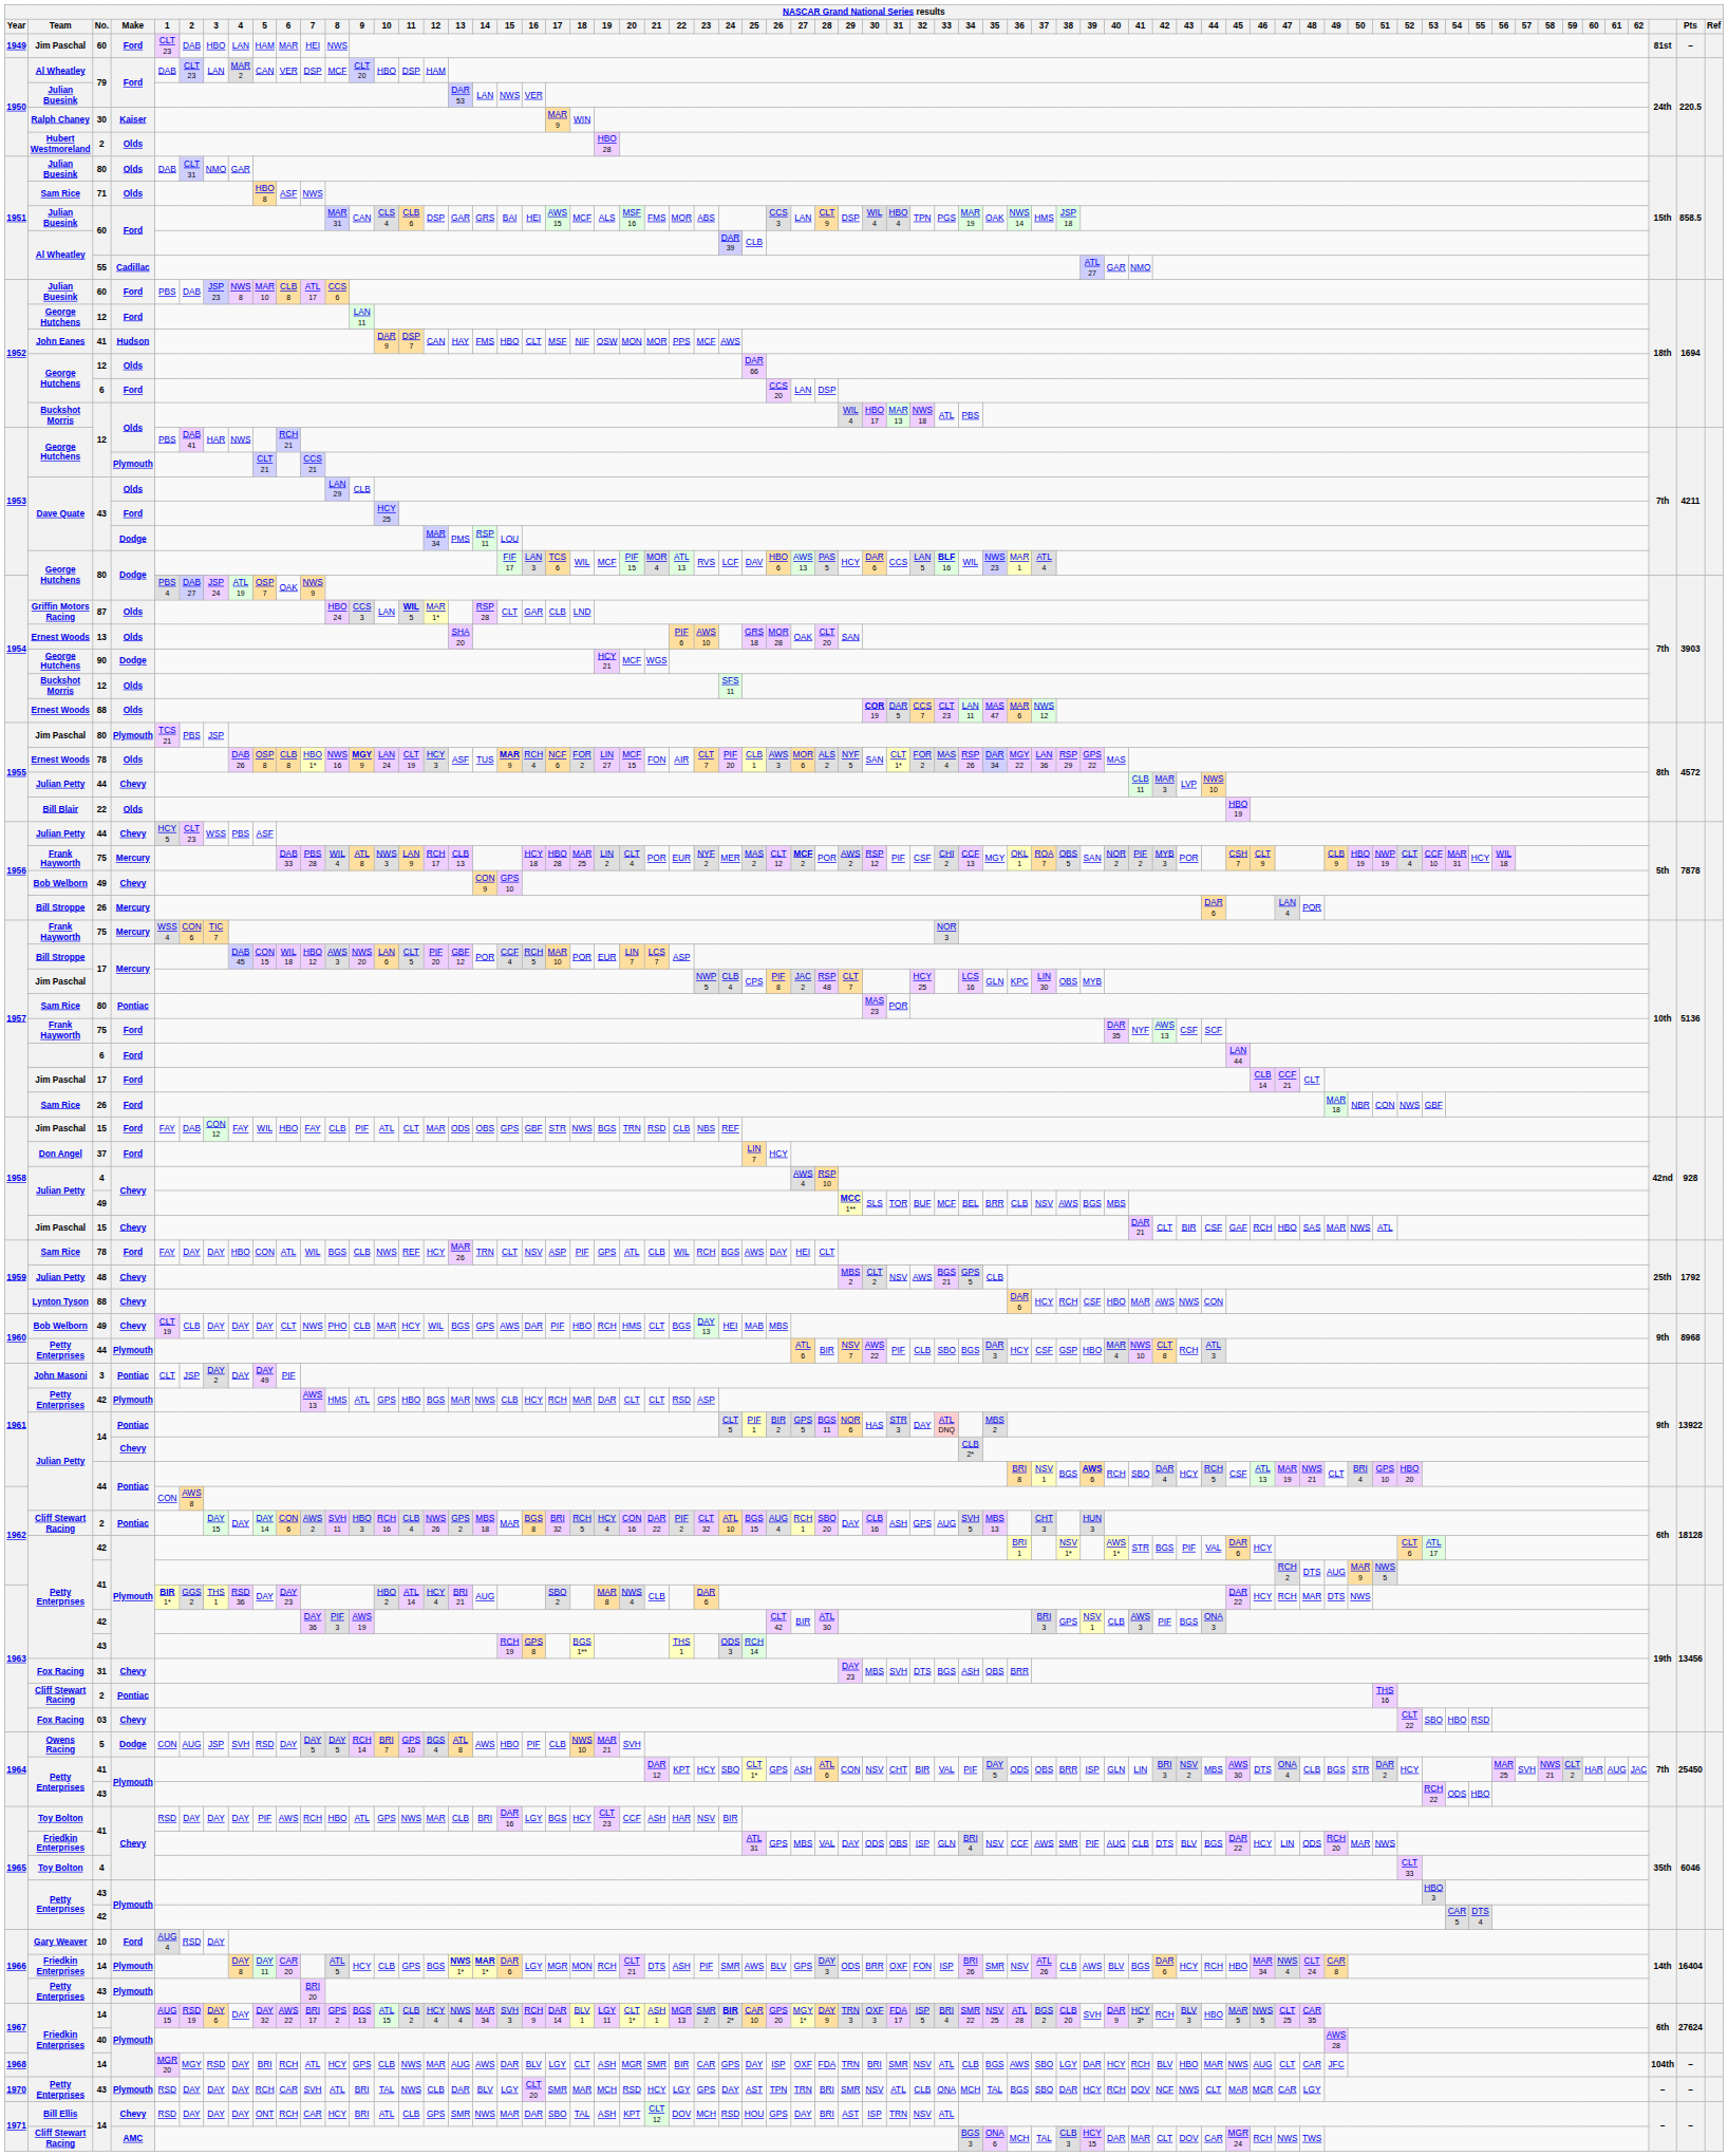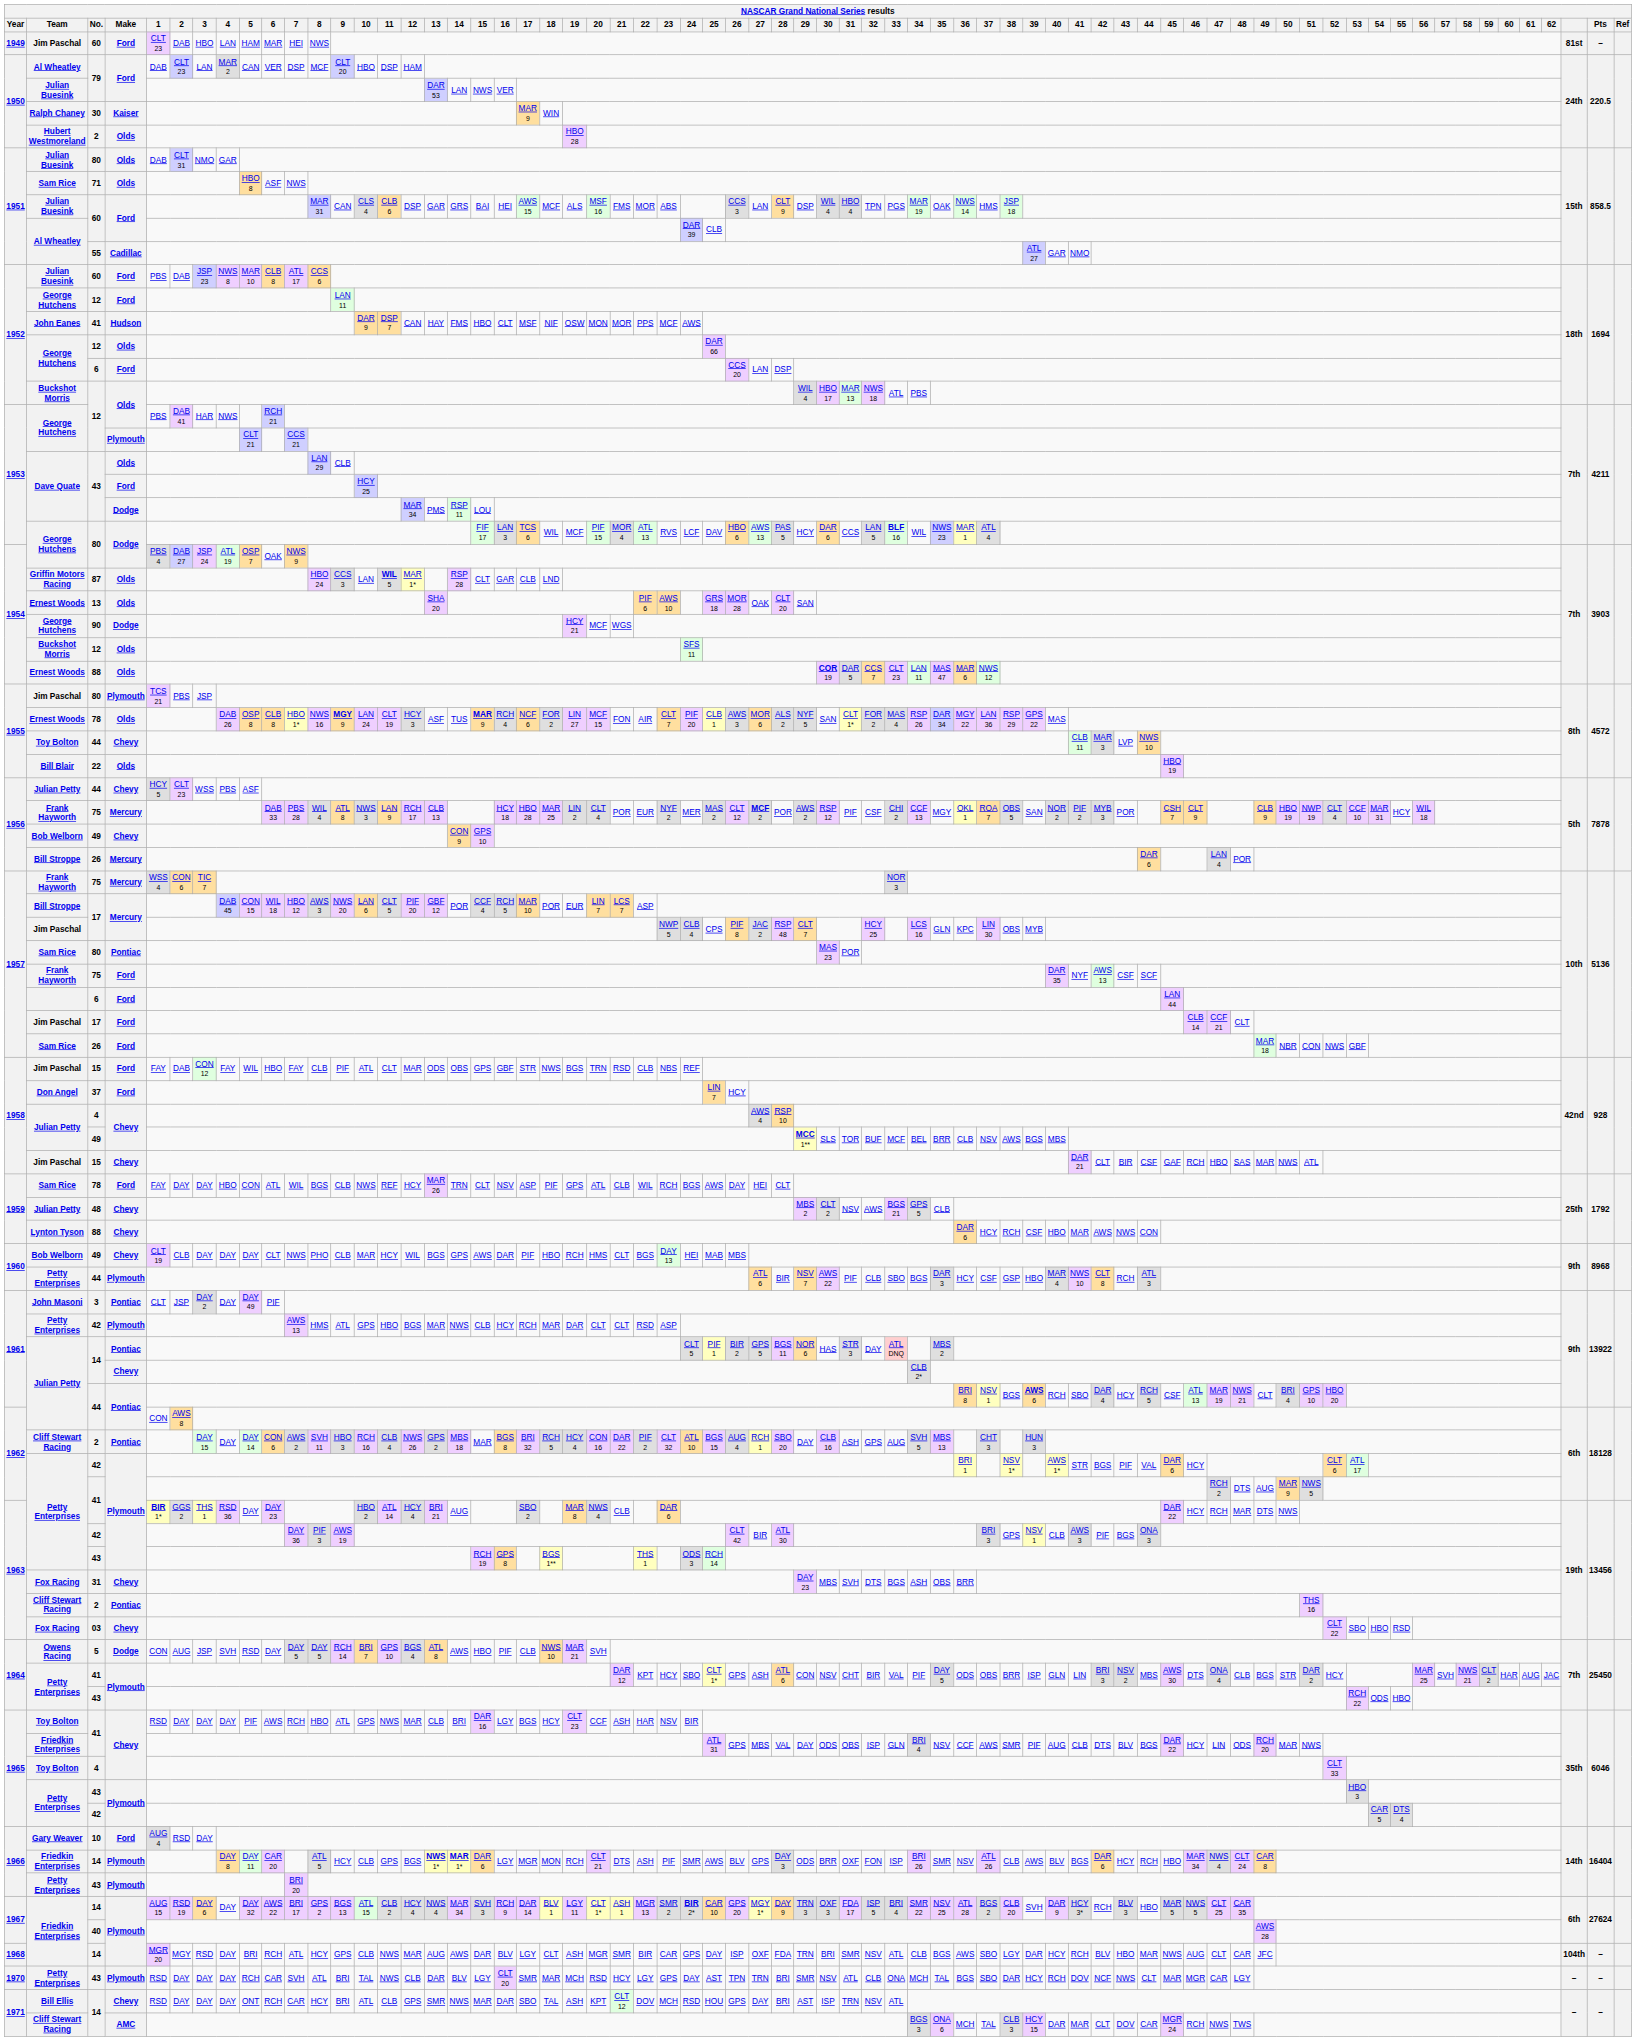1955 / 44 | Team: Julian Petty -> Toy Bolton
